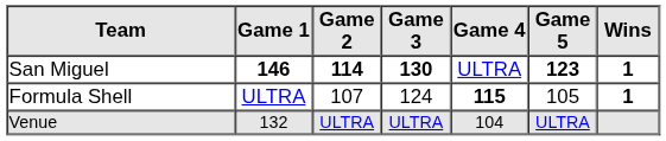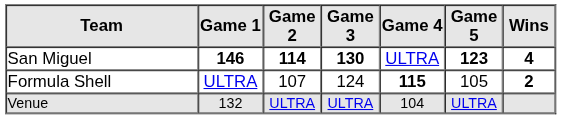San Miguel | Wins: 1 -> 4
Formula Shell | Wins: 1 -> 2
